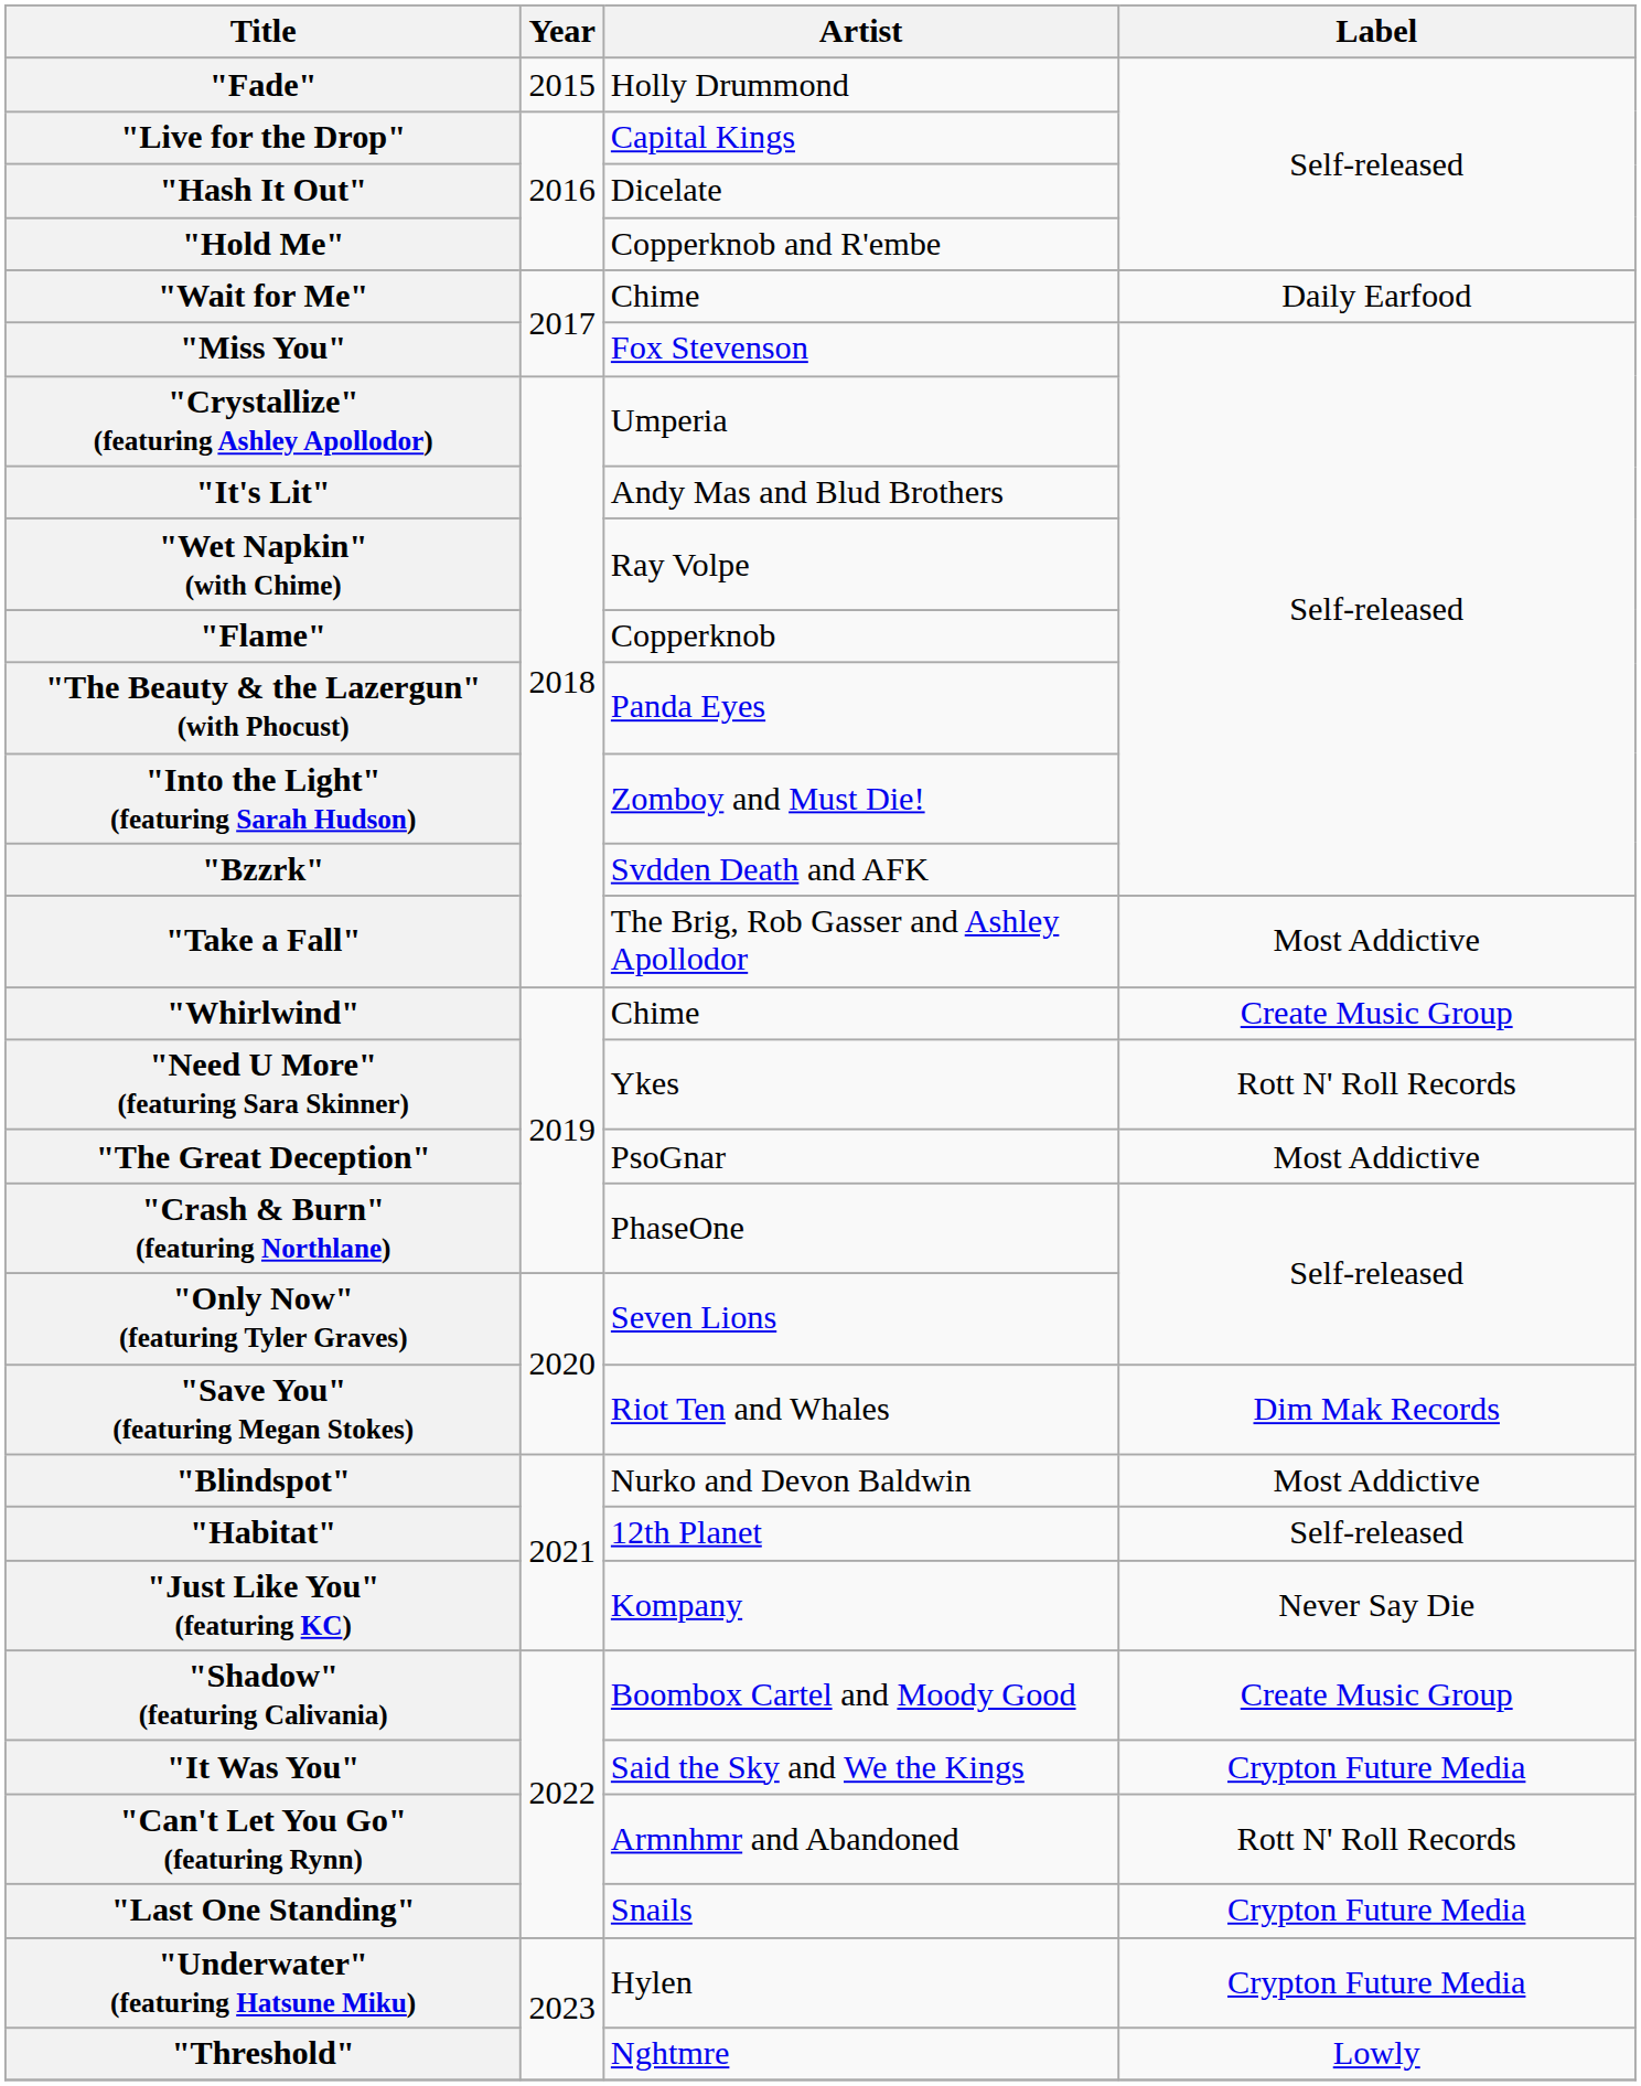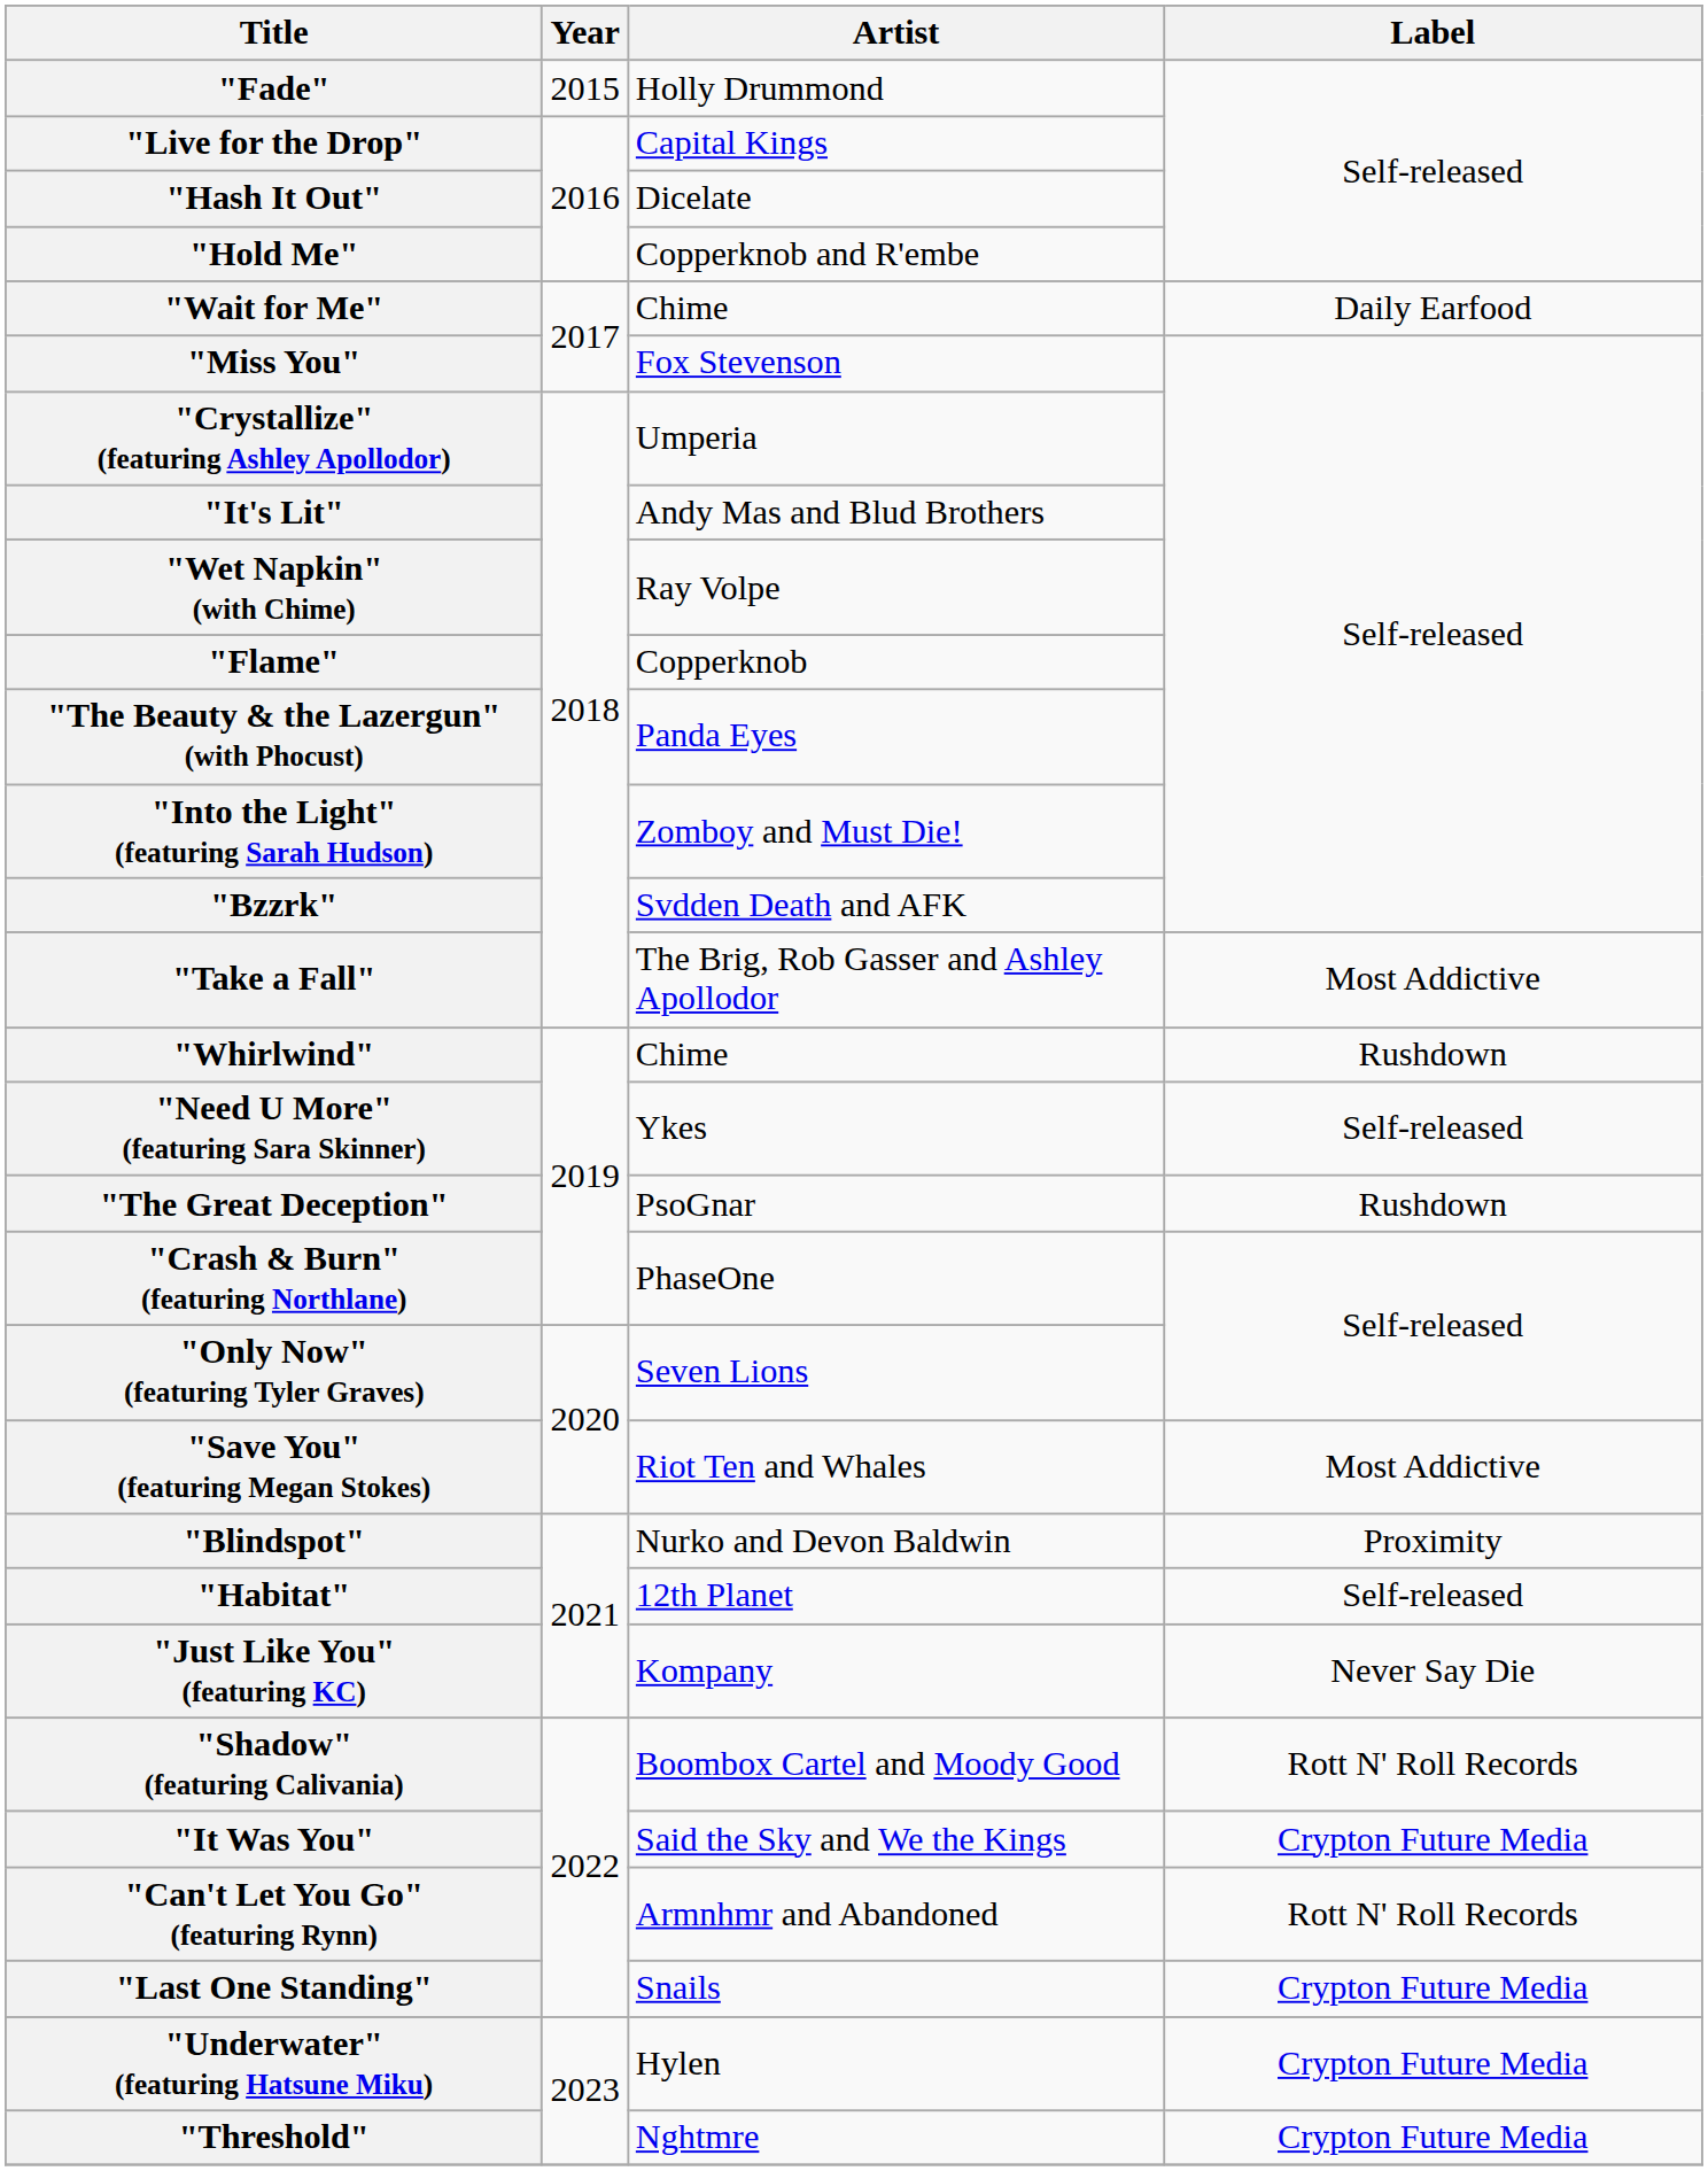"Whirlwind" | Label: Create Music Group -> Rushdown
"Need U More" (featuring Sara Skinner) | Label: Rott N' Roll Records -> Self-released
"The Great Deception" | Label: Most Addictive -> Rushdown
"Save You" (featuring Megan Stokes) | Label: Dim Mak Records -> Most Addictive
"Blindspot" | Label: Most Addictive -> Proximity
"Shadow" (featuring Calivania) | Label: Create Music Group -> Rott N' Roll Records
"Threshold" | Label: Lowly -> Crypton Future Media
